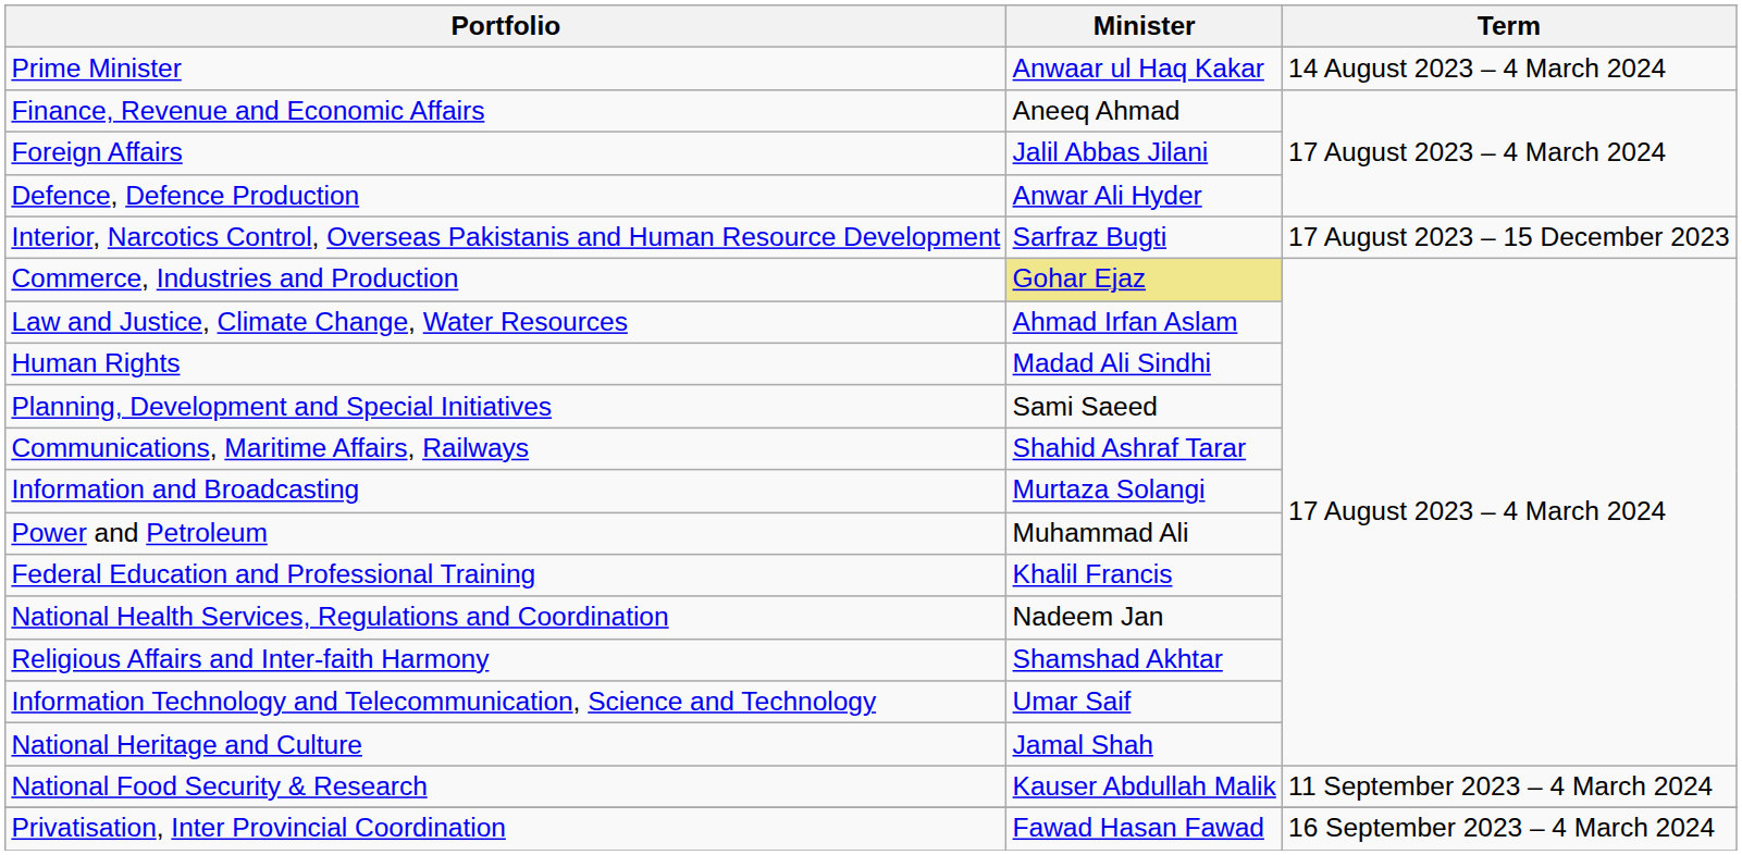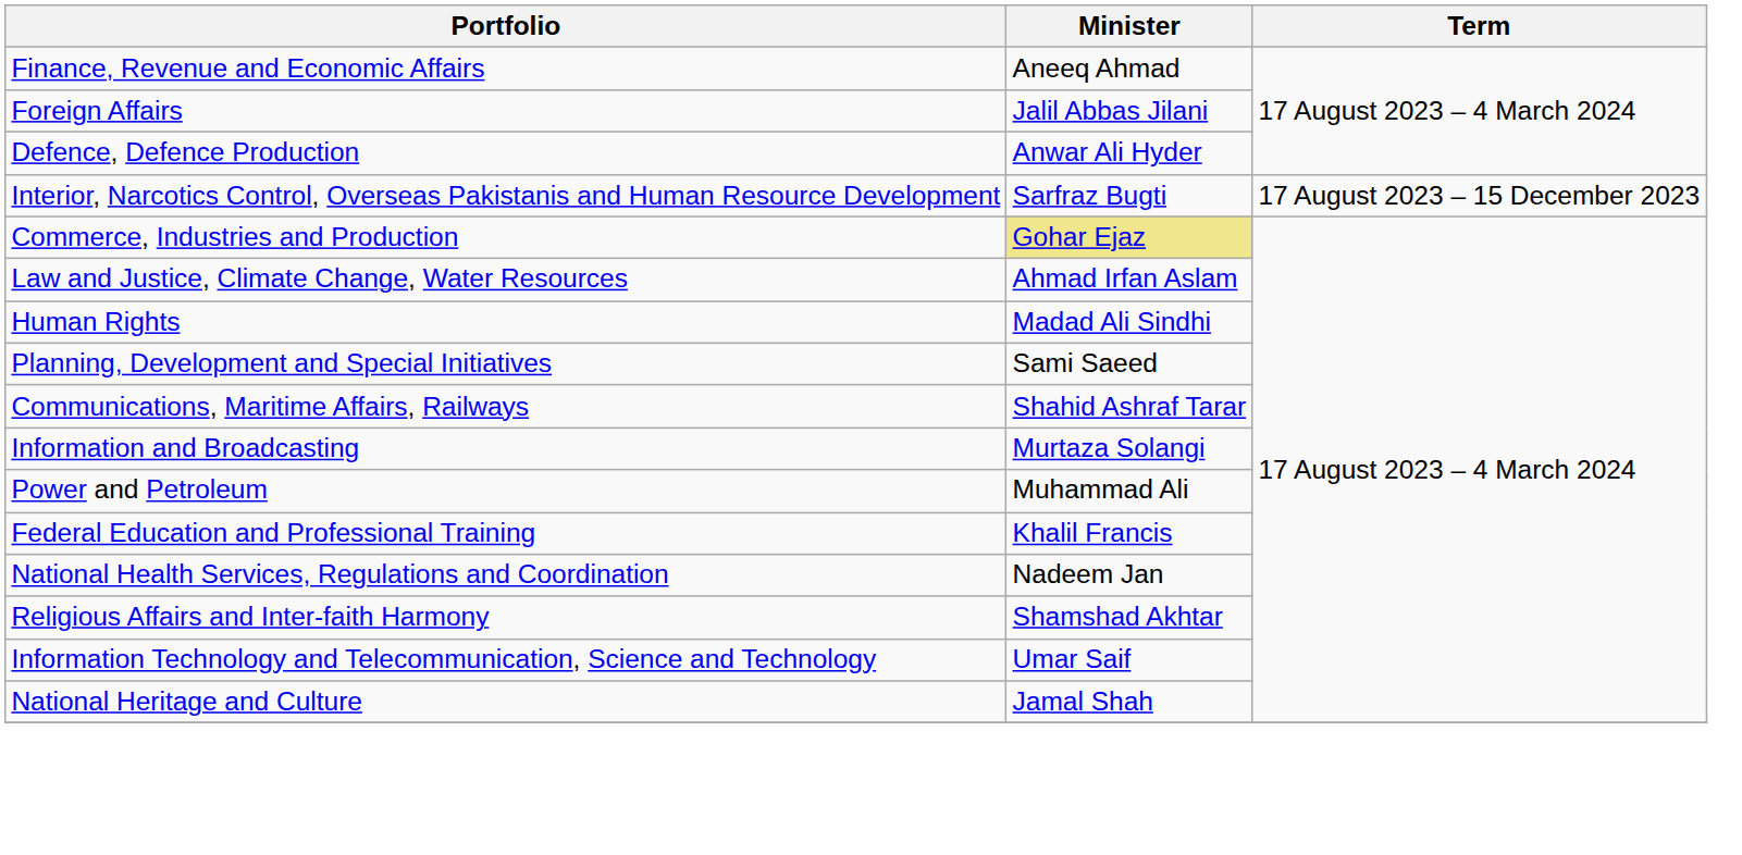- row: Prime Minister | Anwaar ul Haq Kakar | 14 August 2023 – 4 March 2024
- row: National Food Security & Research | Kauser Abdullah Malik | 11 September 2023 – 4 March 2024
- row: Privatisation, Inter Provincial Coordination | Fawad Hasan Fawad | 16 September 2023 – 4 March 2024
